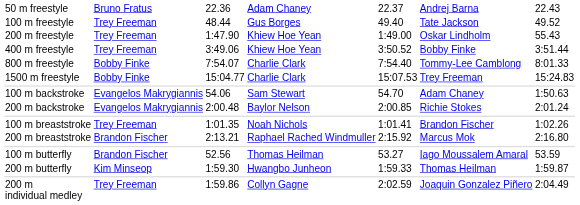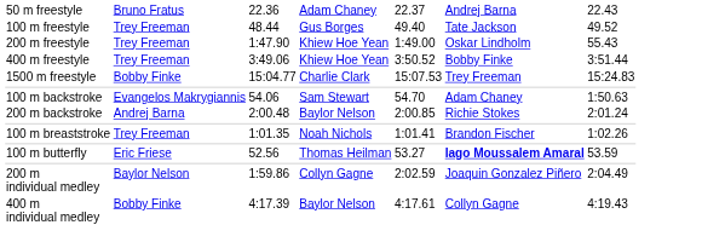- row: 800 m freestyle | Bobby Finke | 7:54.07 | Charlie Clark | 7:54.40 | Tommy-Lee Camblong | 8:01.33
200 m backstroke | column 2: Evangelos Makrygiannis -> Andrej Barna
- row: 200 m breaststroke | Brandon Fischer | 2:13.21 | Raphael Rached Windmuller | 2:15.92 | Marcus Mok | 2:16.80
100 m butterfly | column 2: Brandon Fischer -> Eric Friese
100 m butterfly | column 6: normal -> bold
- row: 200 m butterfly | Kim Minseop | 1:59.30 | Hwangbo Junheon | 1:59.33 | Thomas Heilman | 1:59.87
200 m individual medley | column 2: Trey Freeman -> Baylor Nelson
+ row: 400 m individual medley | Bobby Finke | 4:17.39 | Baylor Nelson | 4:17.61 | Collyn Gagne | 4:19.43
